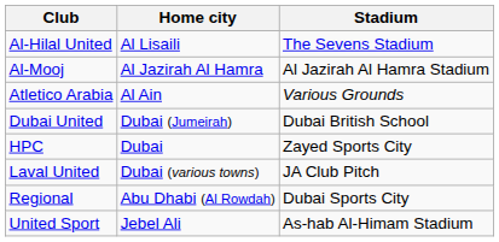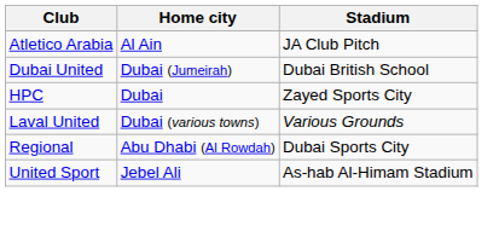- row: Al-Hilal United | Al Lisaili | The Sevens Stadium
- row: Al-Mooj | Al Jazirah Al Hamra | Al Jazirah Al Hamra Stadium
Atletico Arabia | Stadium: Various Grounds -> JA Club Pitch
Laval United | Stadium: JA Club Pitch -> Various Grounds
